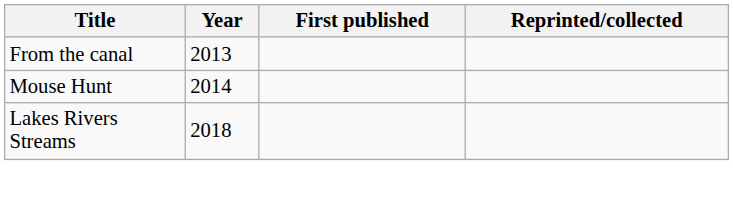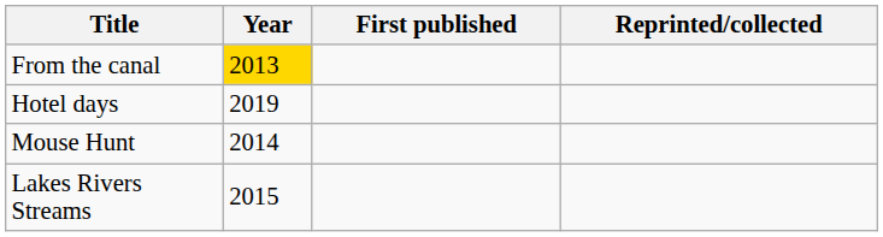From the canal | Year: no background -> gold background
+ row: Hotel days | 2019
Lakes Rivers Streams | Year: 2018 -> 2015
